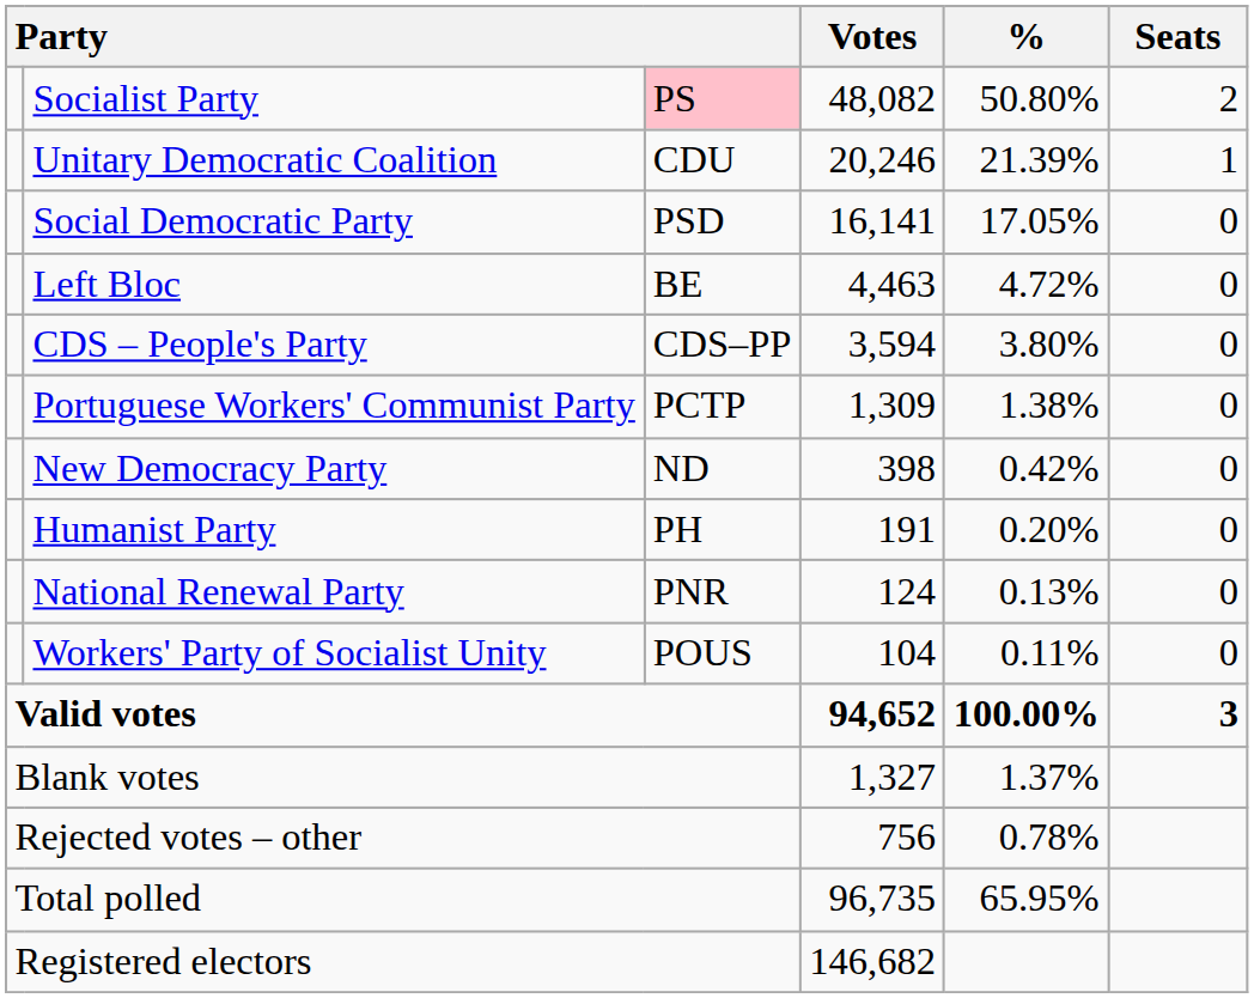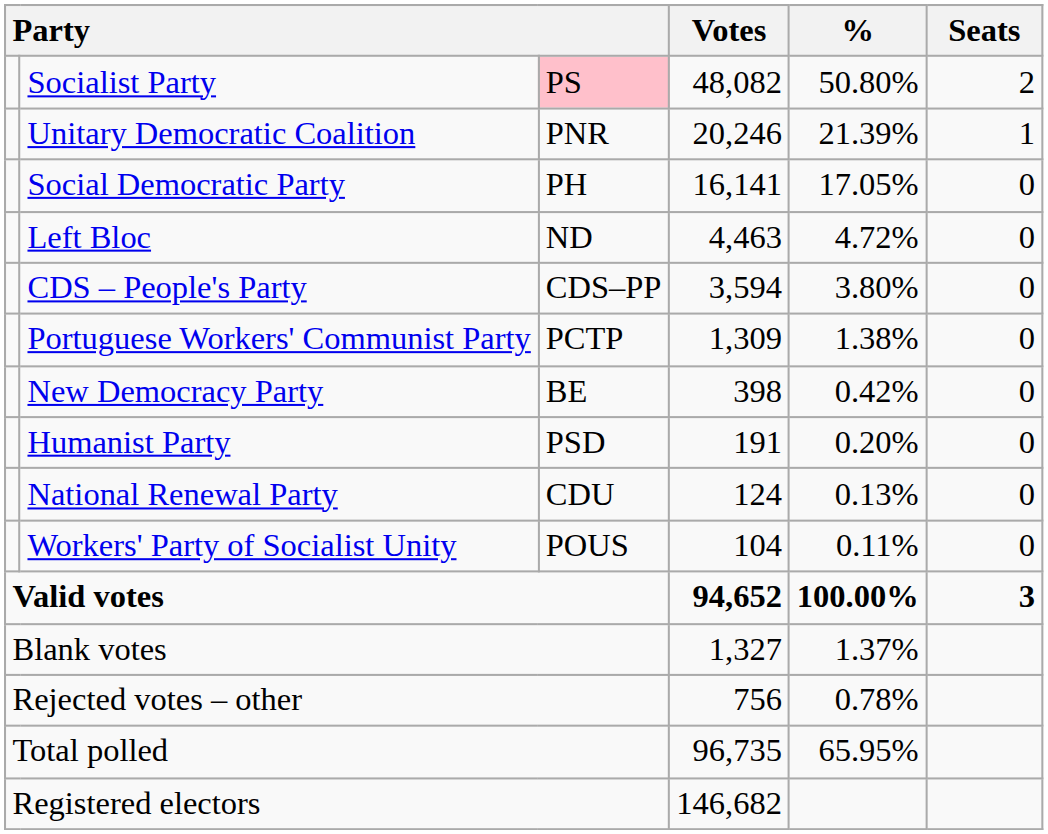Unitary Democratic Coalition | column 3: CDU -> PNR
Social Democratic Party | column 3: PSD -> PH
Left Bloc | column 3: BE -> ND
New Democracy Party | column 3: ND -> BE
Humanist Party | column 3: PH -> PSD
National Renewal Party | column 3: PNR -> CDU
